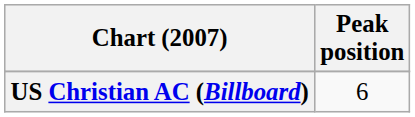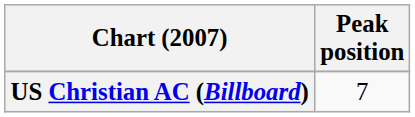US Christian AC (Billboard) | Peak position: 6 -> 7
